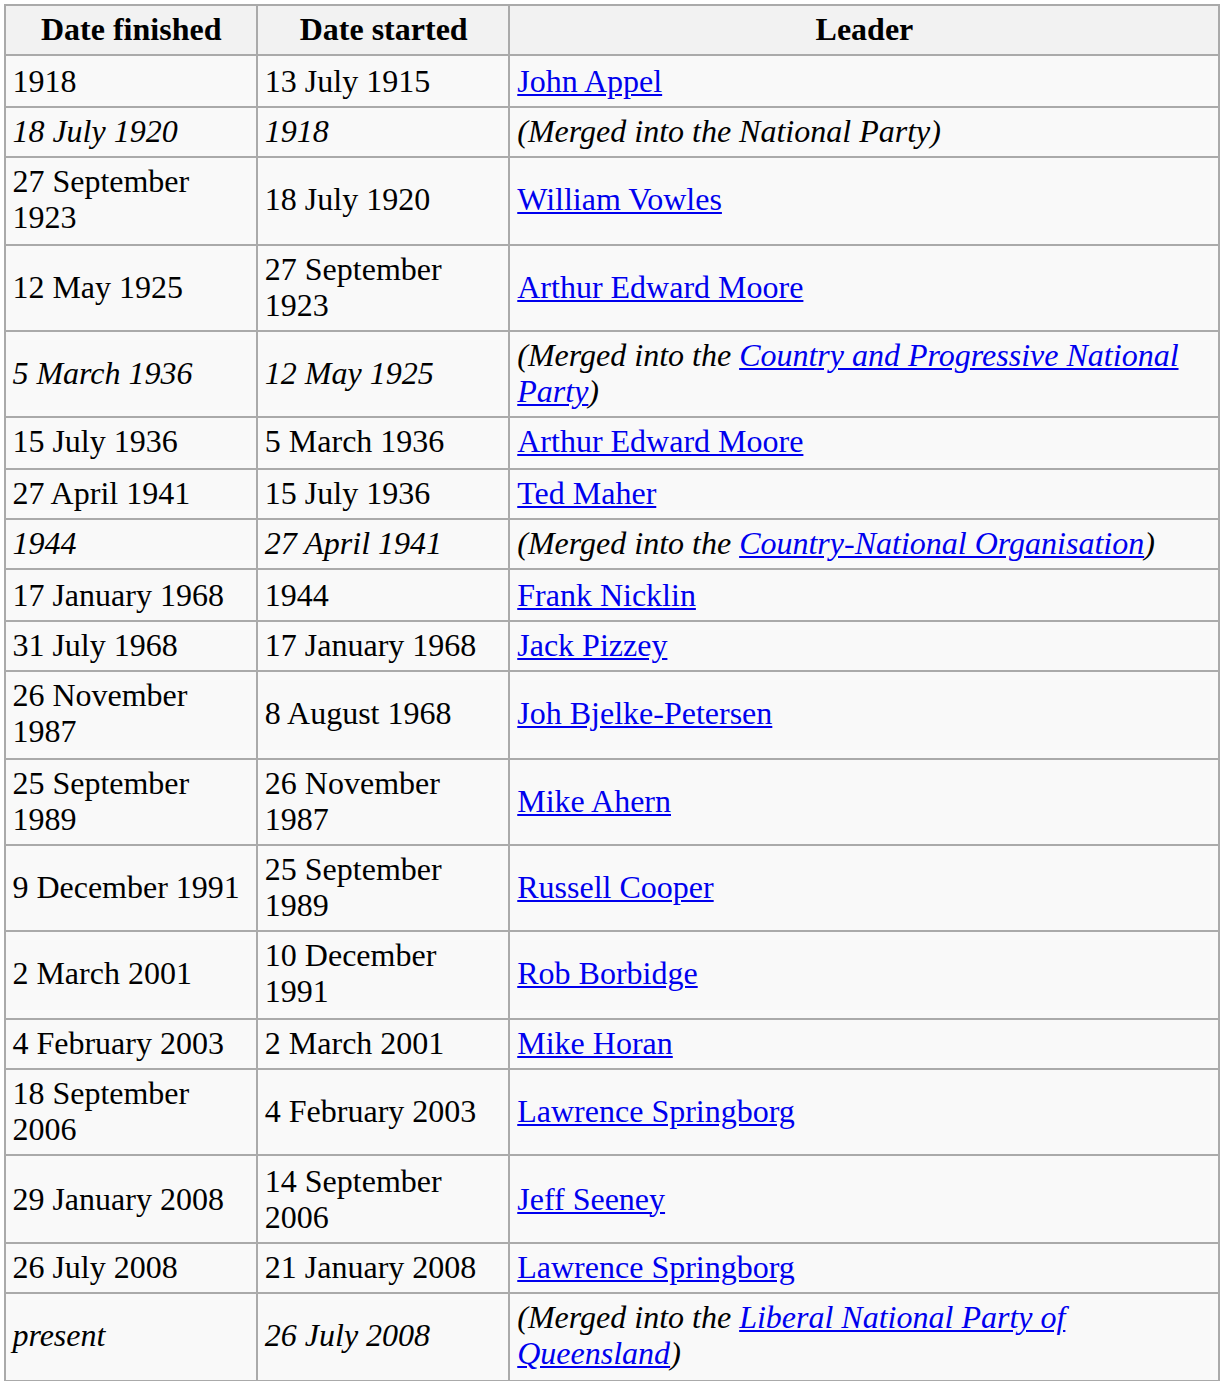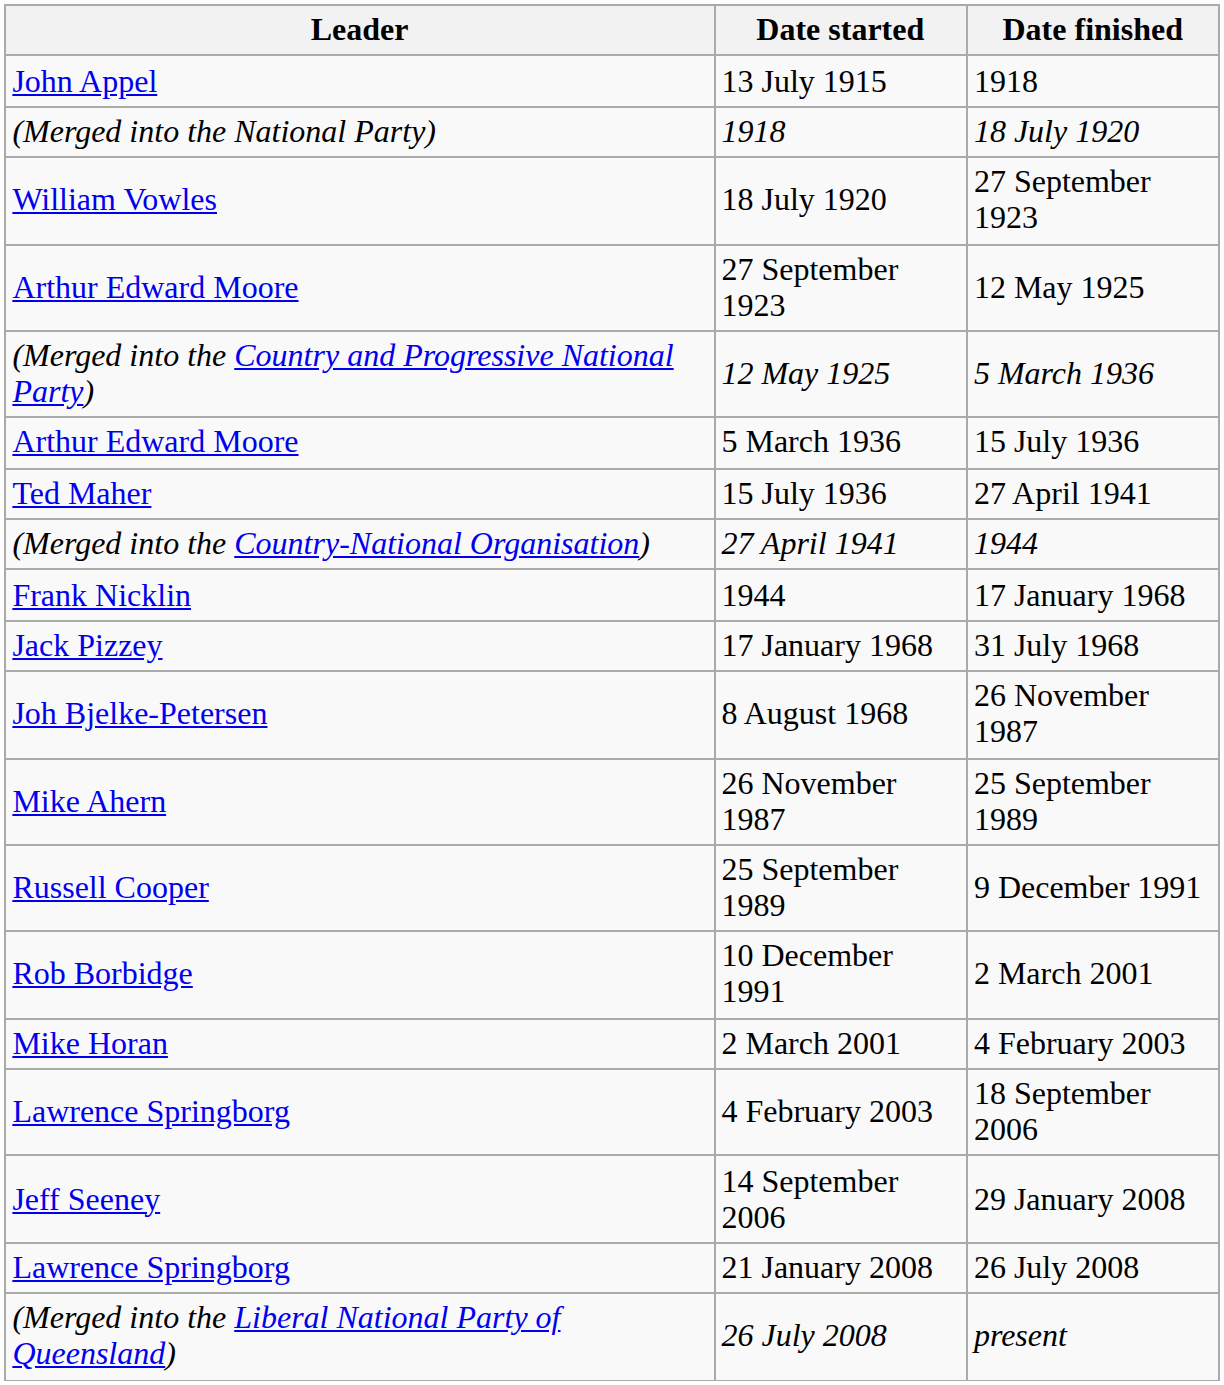columns swapped: Leader <-> Date finished
